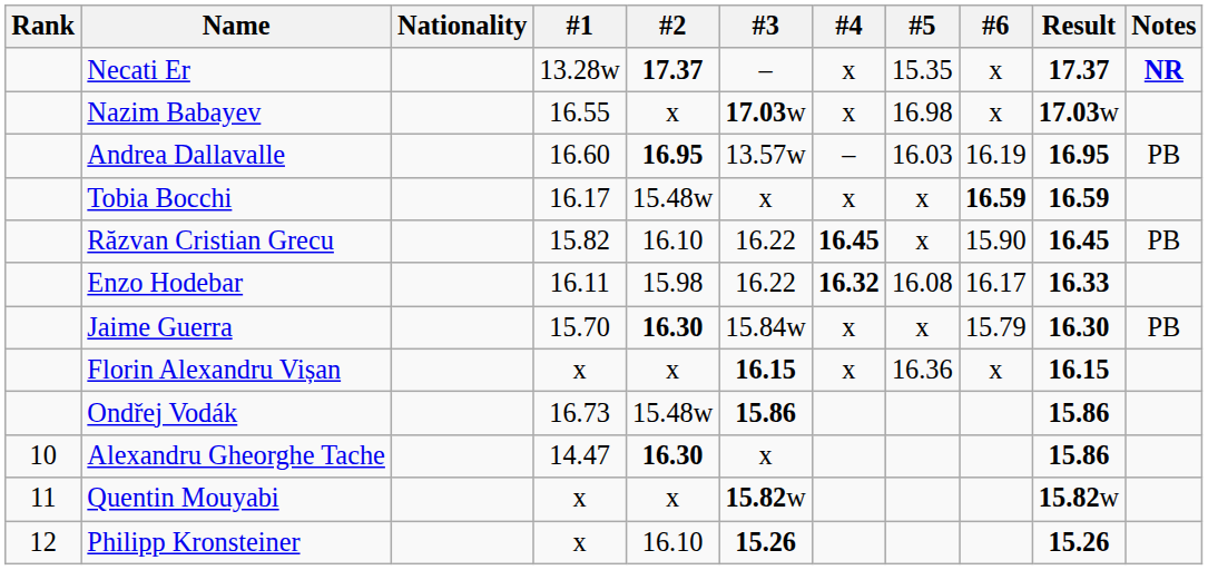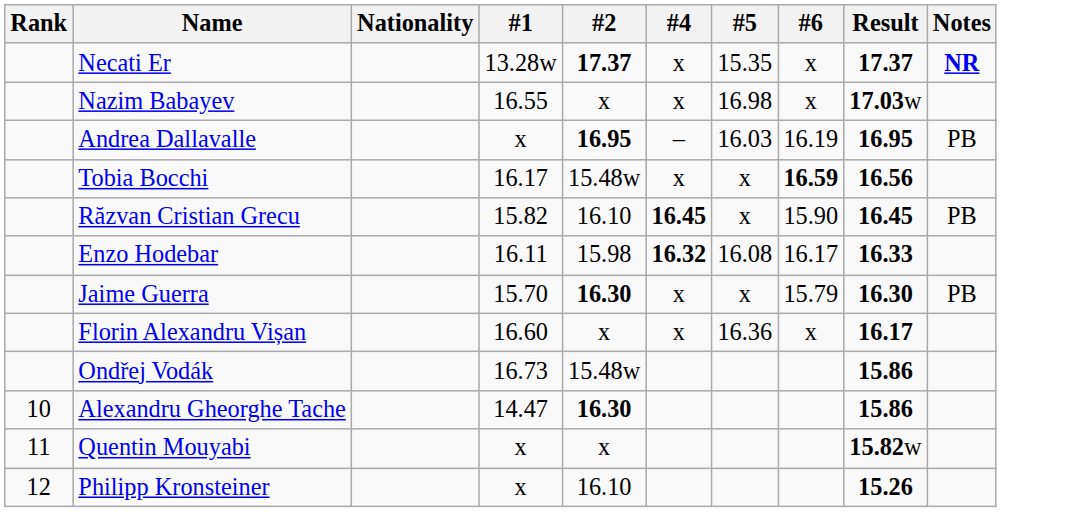- column: #3 | – | 17.03w | 13.57w | x | 16.22 | 16.22 | 15.84w | 16.15 | 15.86 | x | 15.82w | 15.26
Andrea Dallavalle | #1: 16.60 -> x
Tobia Bocchi | Result: 16.59 -> 16.56
Florin Alexandru Vișan | #1: x -> 16.60
Florin Alexandru Vișan | Result: 16.15 -> 16.17
